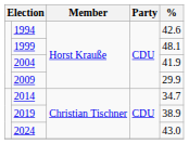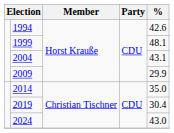2004 | %: 41.9 -> 43.1
2014 | %: 34.7 -> 35.0
2019 | %: 38.9 -> 30.4
